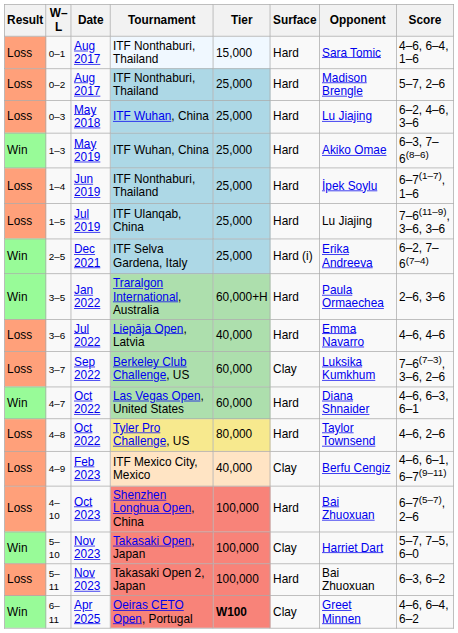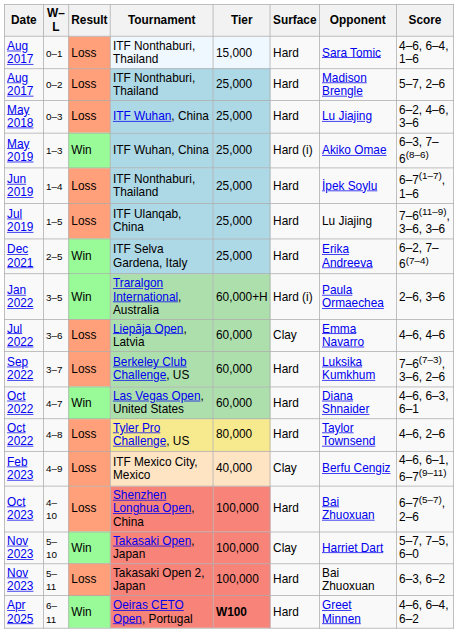columns swapped: Result <-> Date
1–3 | Surface: Hard -> Hard (i)
2–5 | Surface: Hard (i) -> Hard
3–5 | Surface: Hard -> Hard (i)
3–6 | Tier: 40,000 -> 60,000
3–6 | Surface: Hard -> Clay
3–7 | Surface: Clay -> Hard
6–11 | Surface: Clay -> Hard
